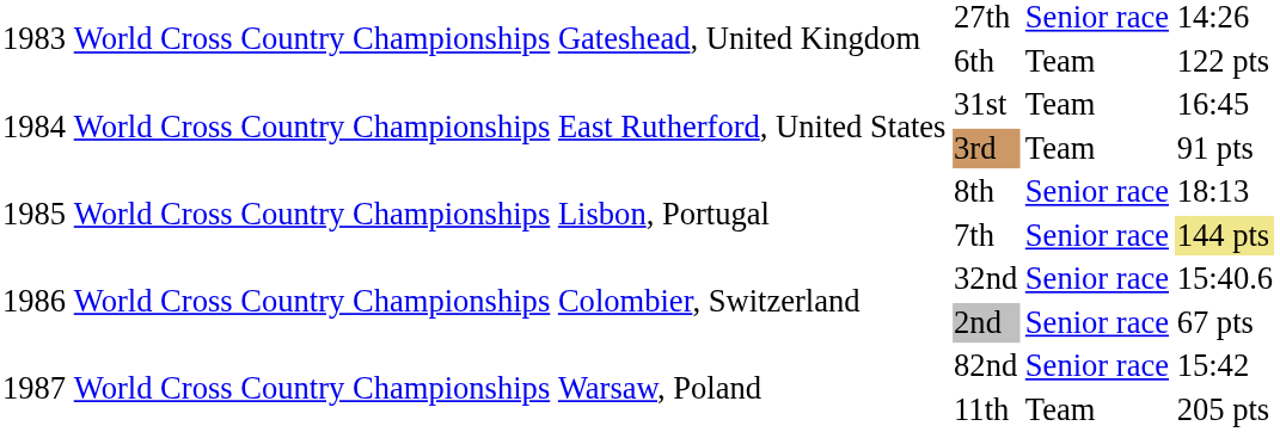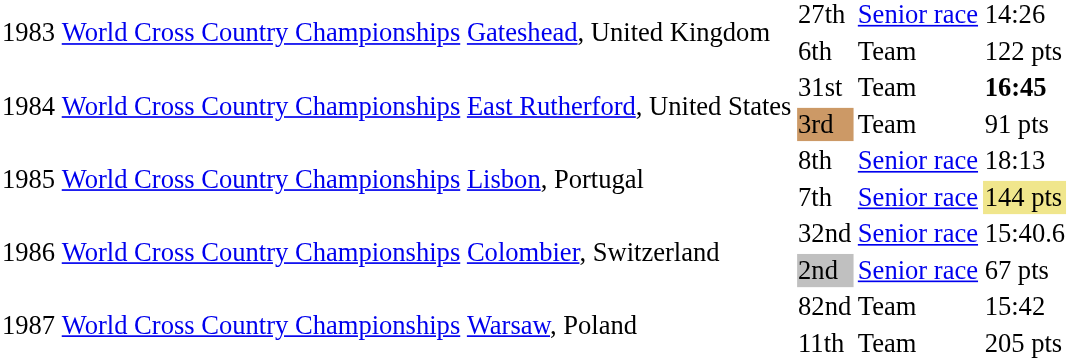31st | column 6: normal -> bold
82nd | column 5: Senior race -> Team
